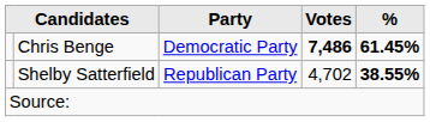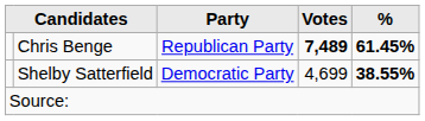Chris Benge | Party: Democratic Party -> Republican Party
Chris Benge | Votes: 7,486 -> 7,489
Shelby Satterfield | Party: Republican Party -> Democratic Party
Shelby Satterfield | Votes: 4,702 -> 4,699
